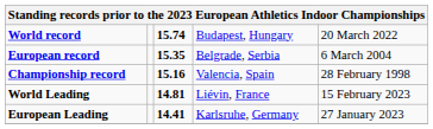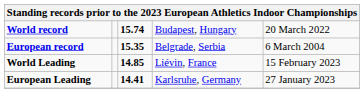- row: Championship record | 15.16 | Valencia, Spain | 28 February 1998
World Leading | column 3: 14.81 -> 14.85
